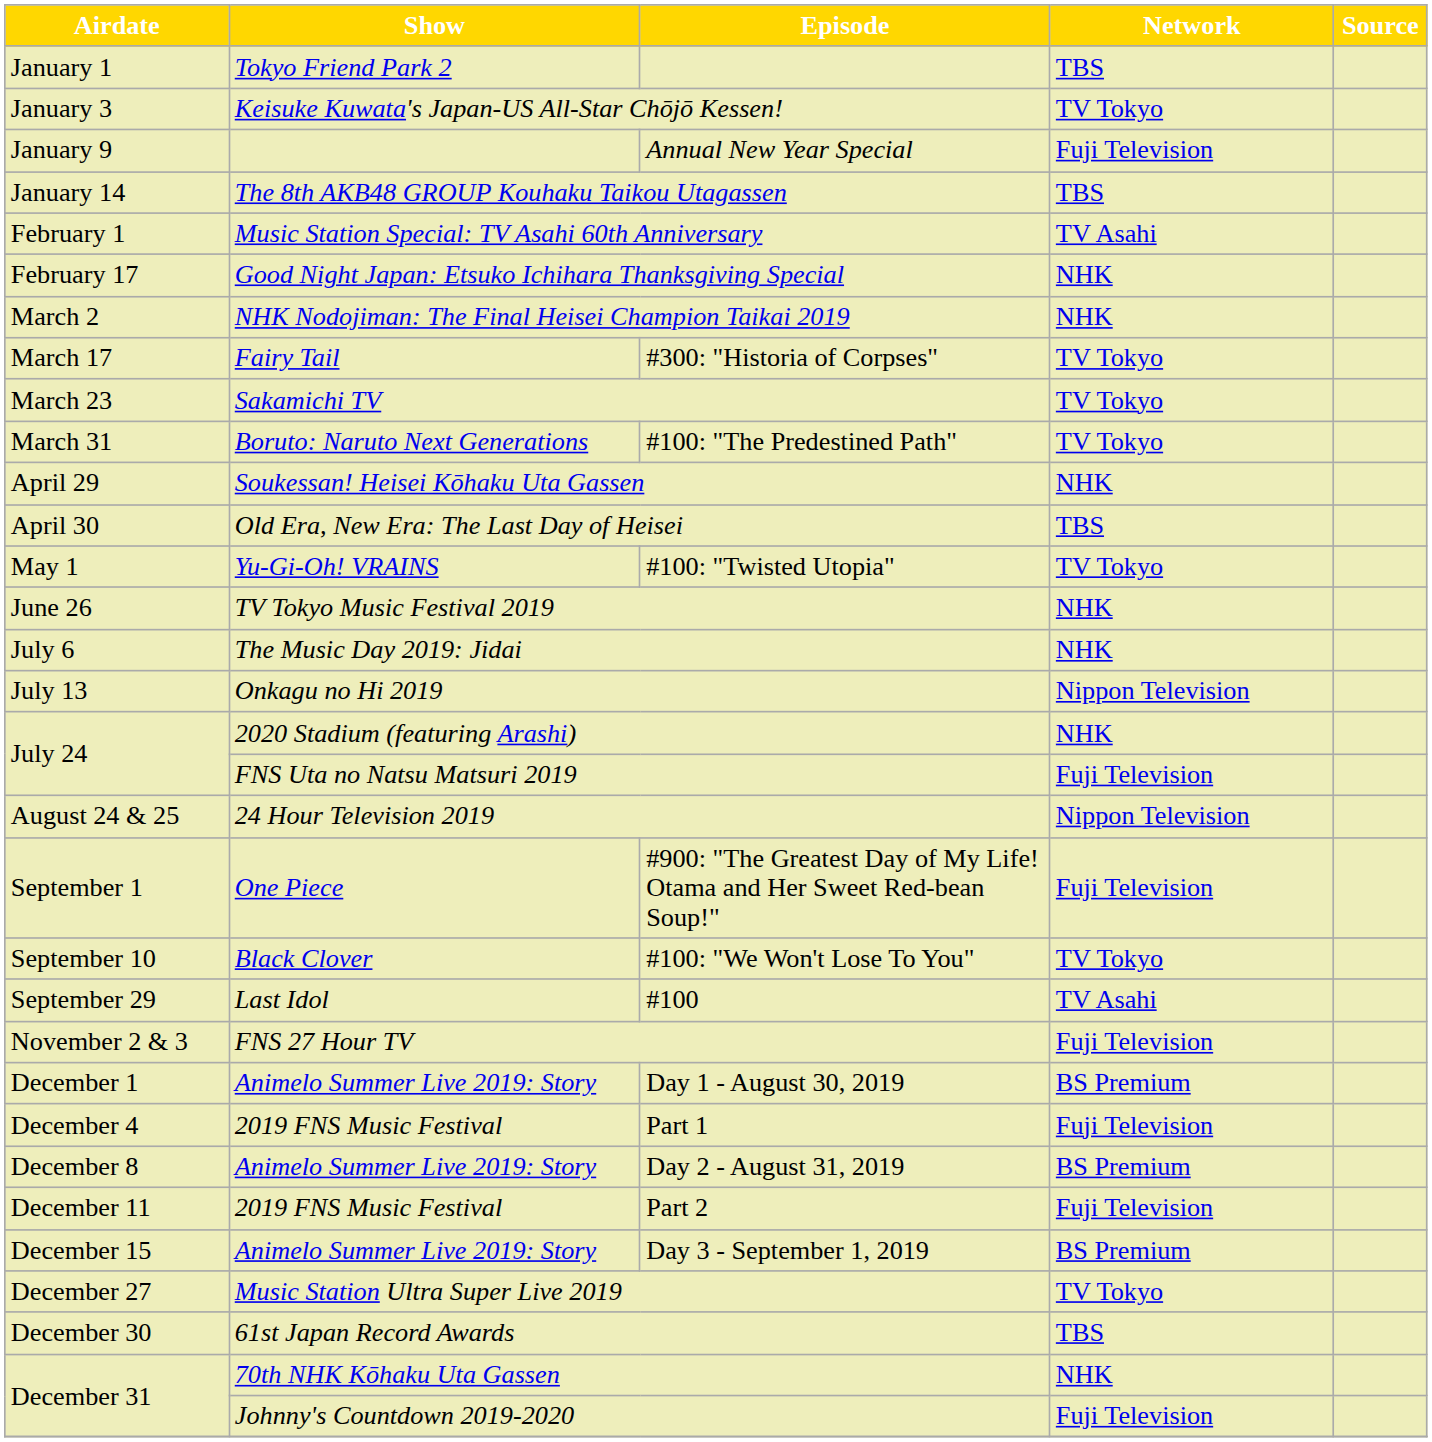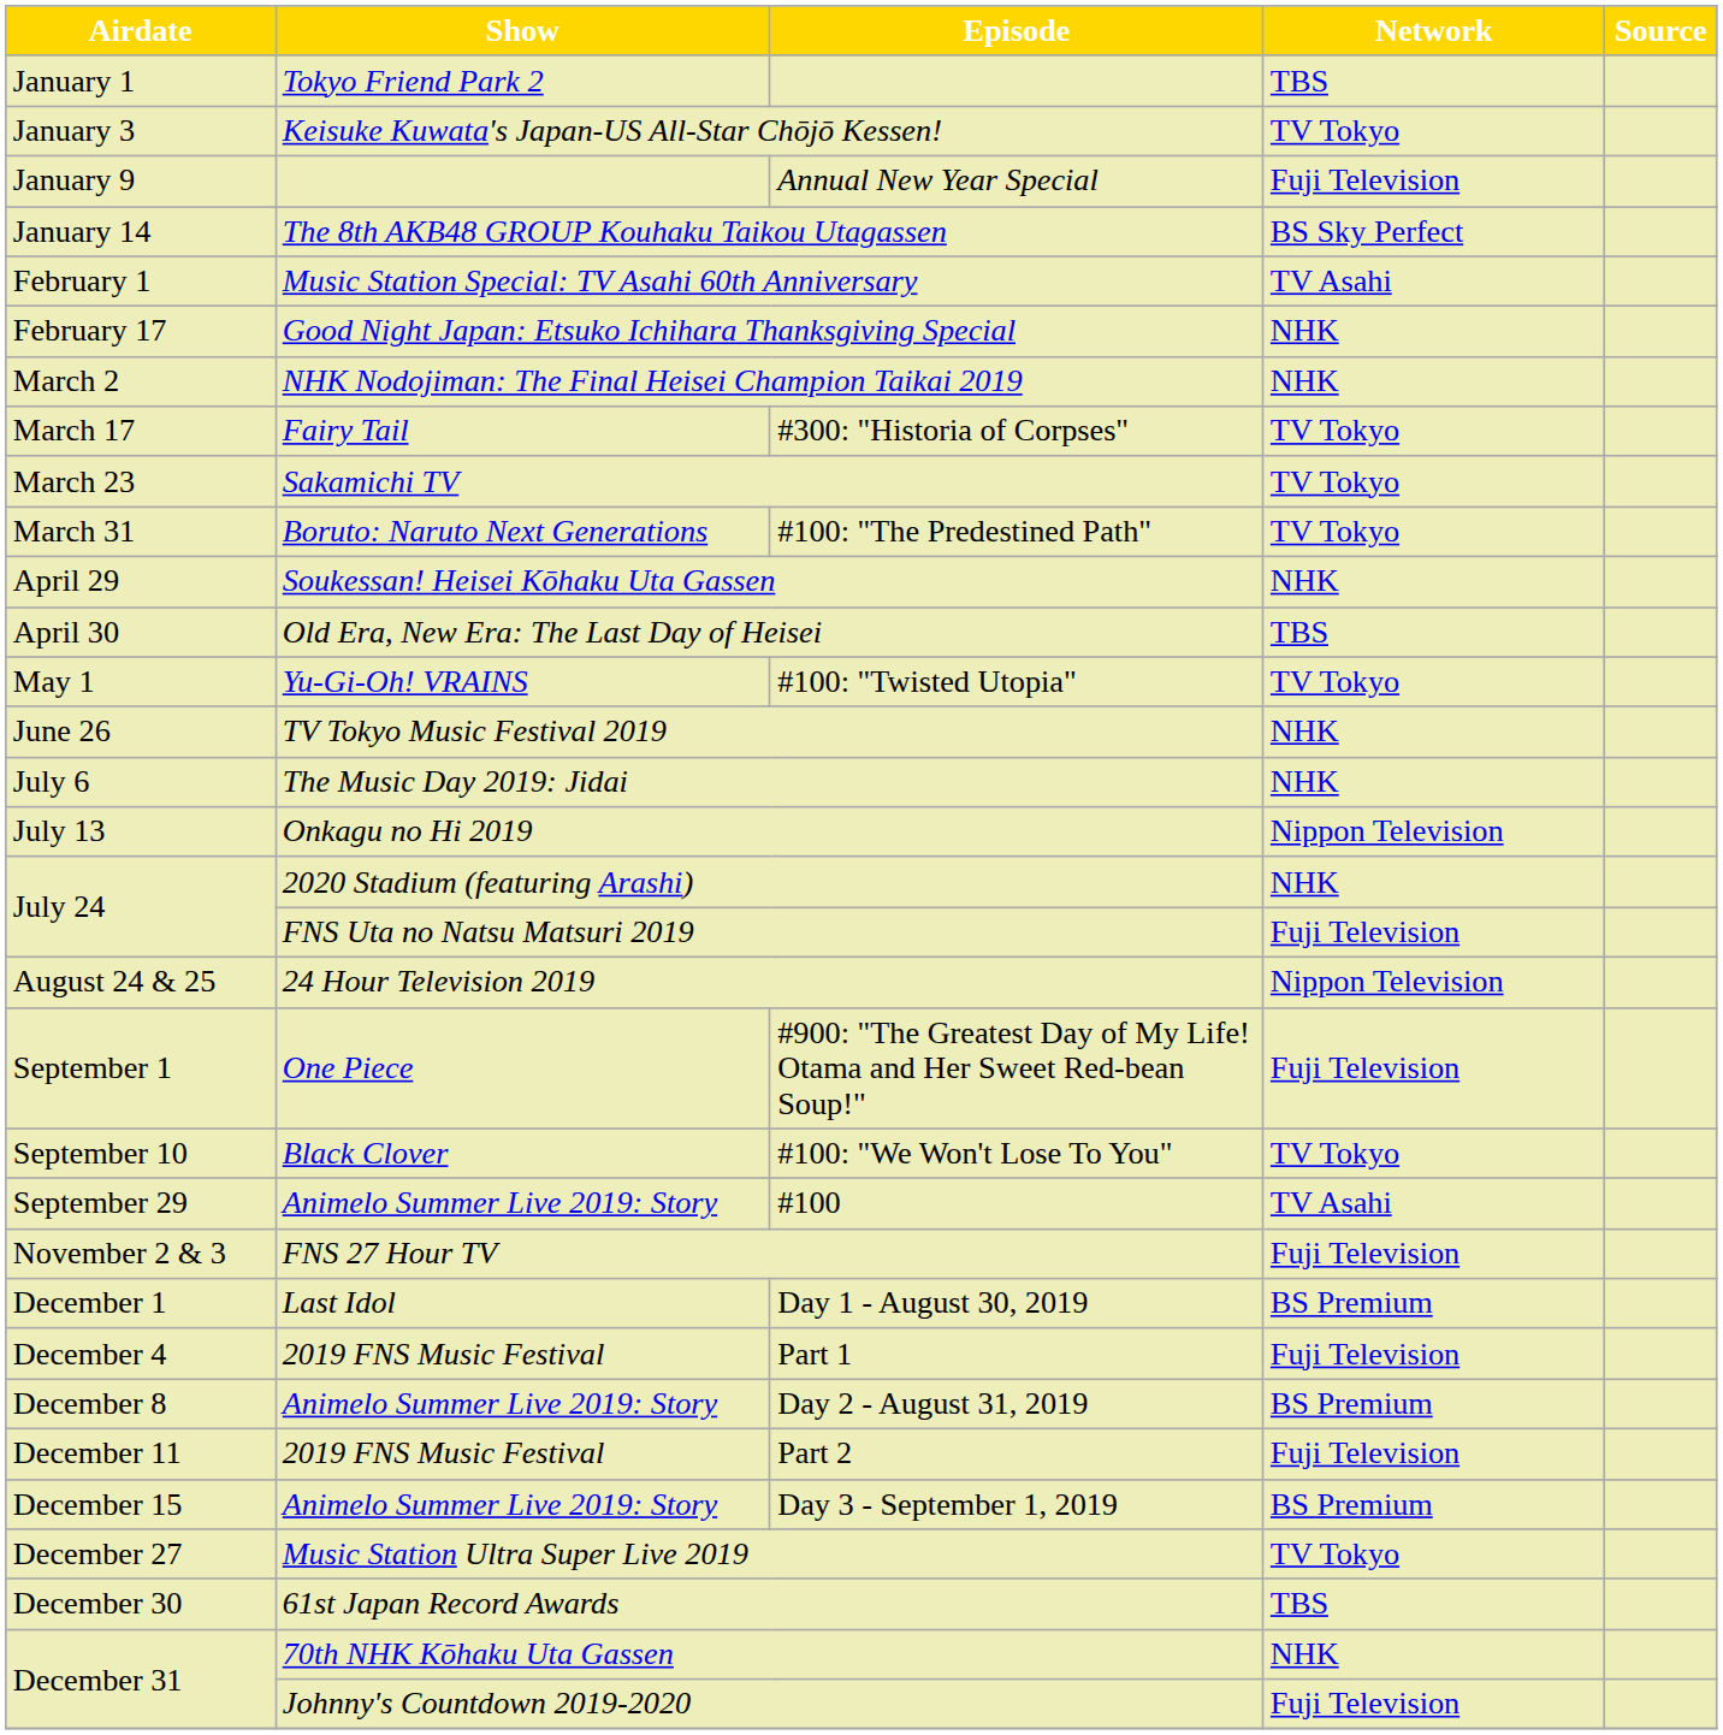The 8th AKB48 GROUP Kouhaku Taikou Utagassen | Network: TBS -> BS Sky Perfect
#100 | Show: Last Idol -> Animelo Summer Live 2019: Story
Day 1 - August 30, 2019 | Show: Animelo Summer Live 2019: Story -> Last Idol
